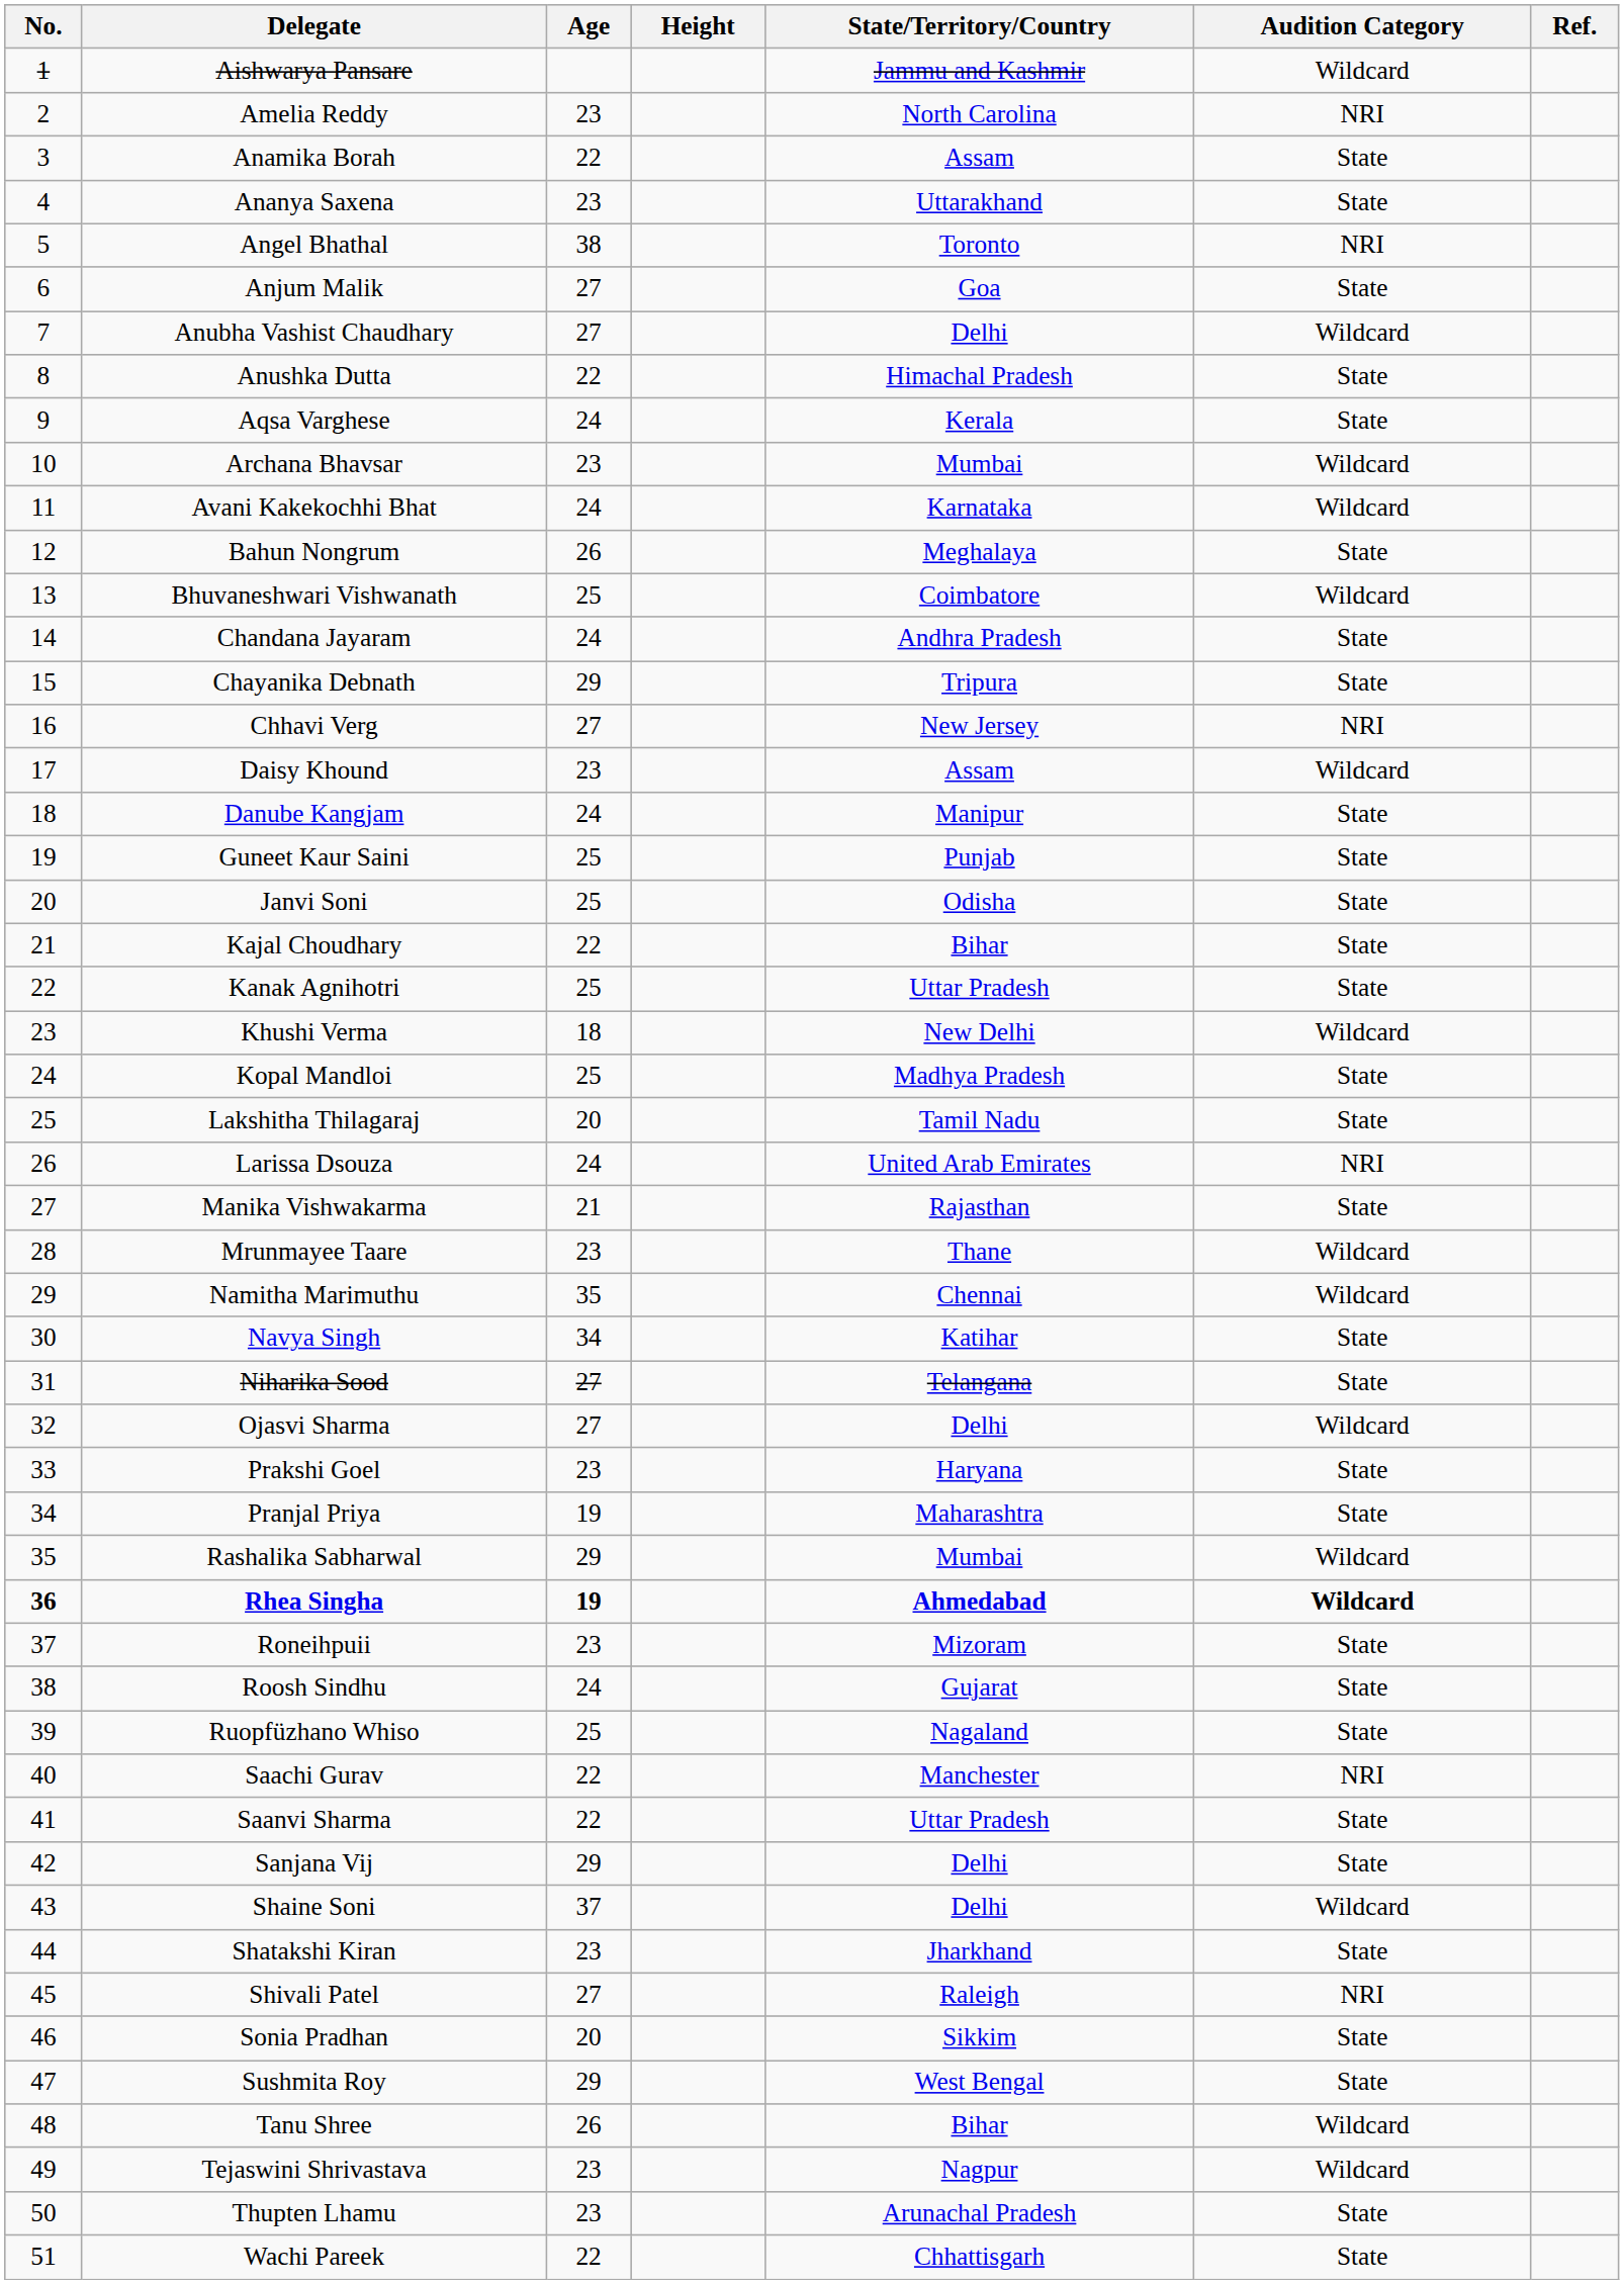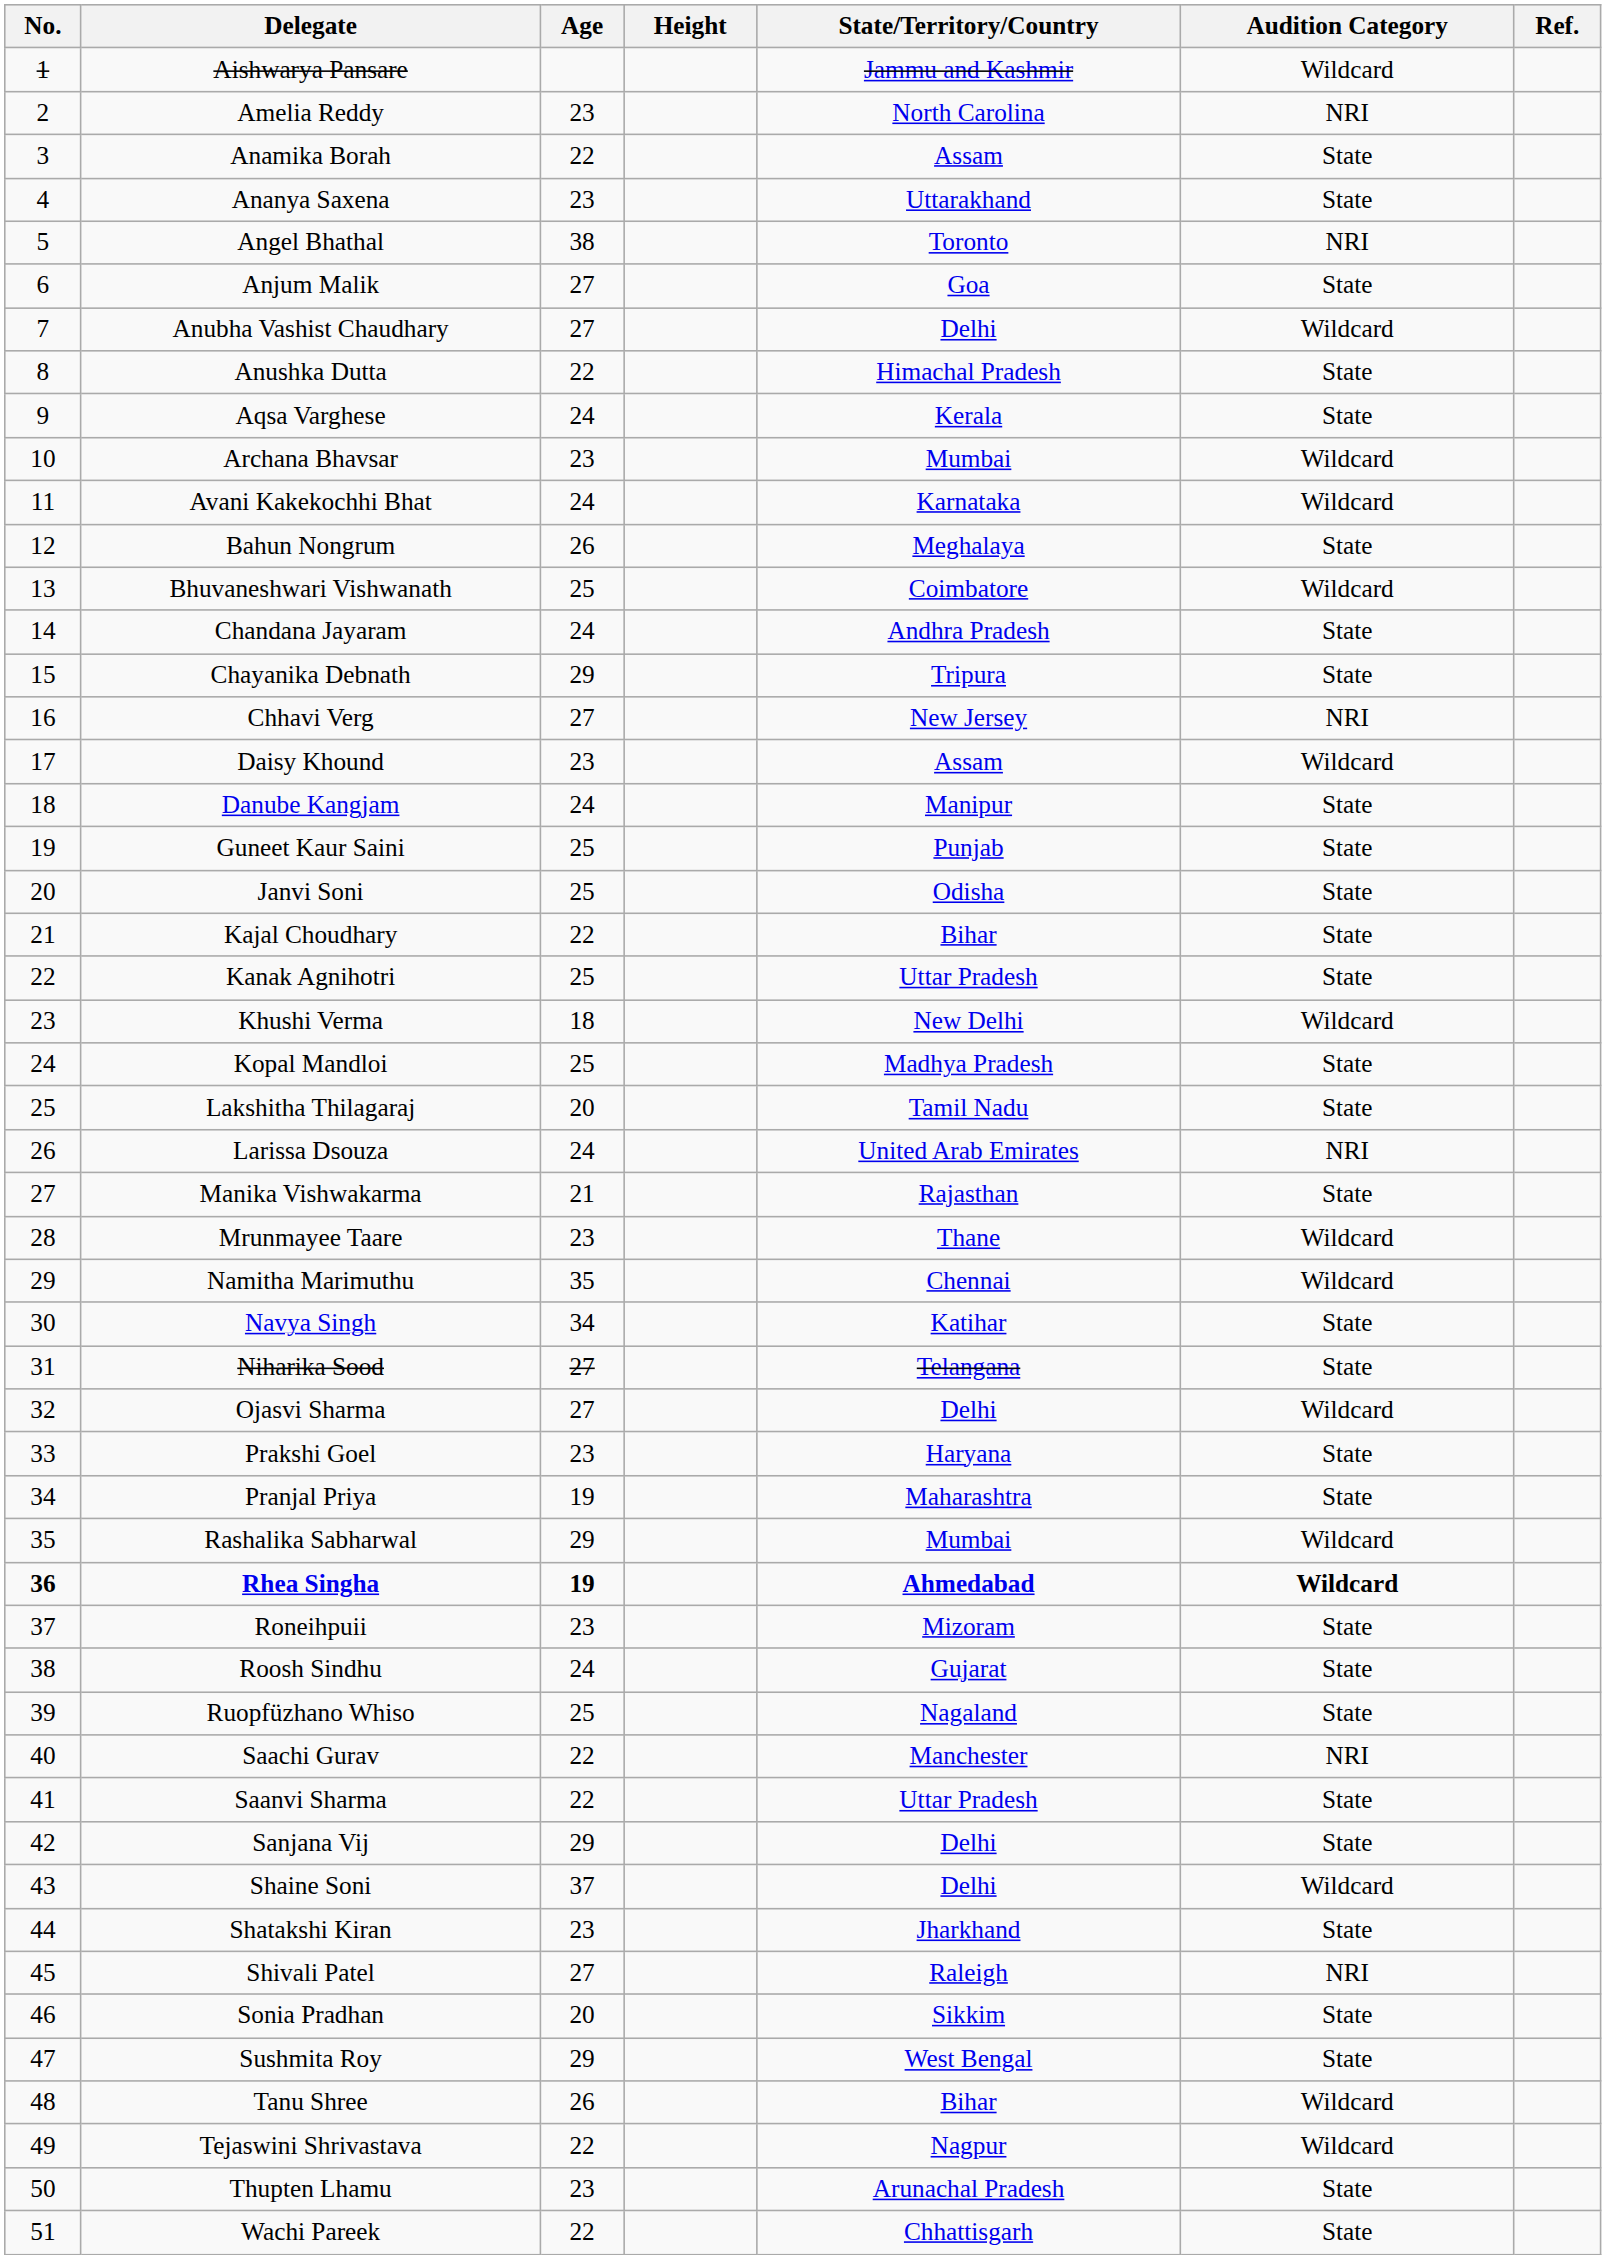Tejaswini Shrivastava | Age: 23 -> 22
